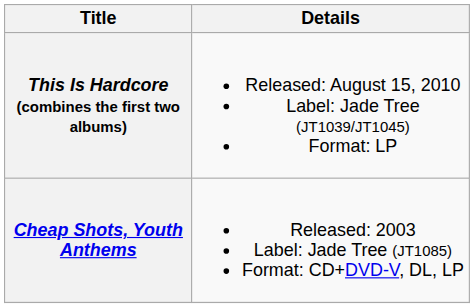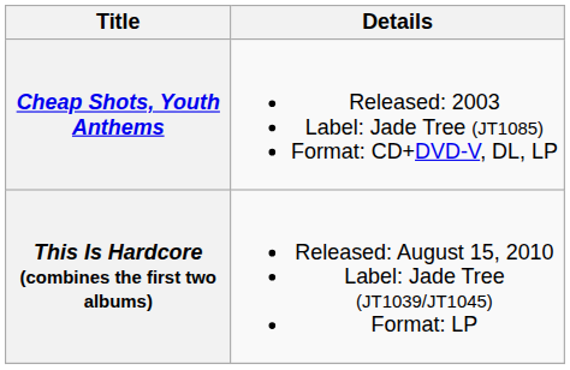rows swapped: Cheap Shots, Youth Anthems <-> This Is Hardcore (combines the first two albums)
